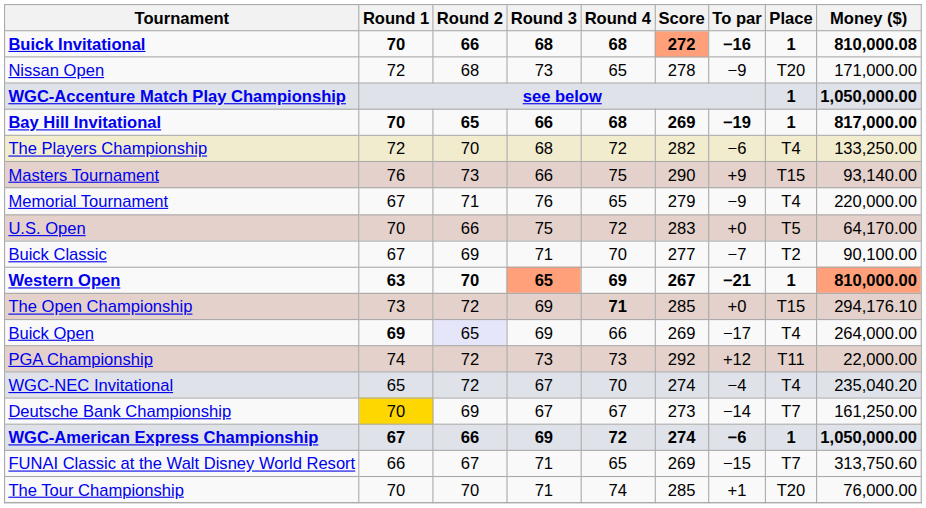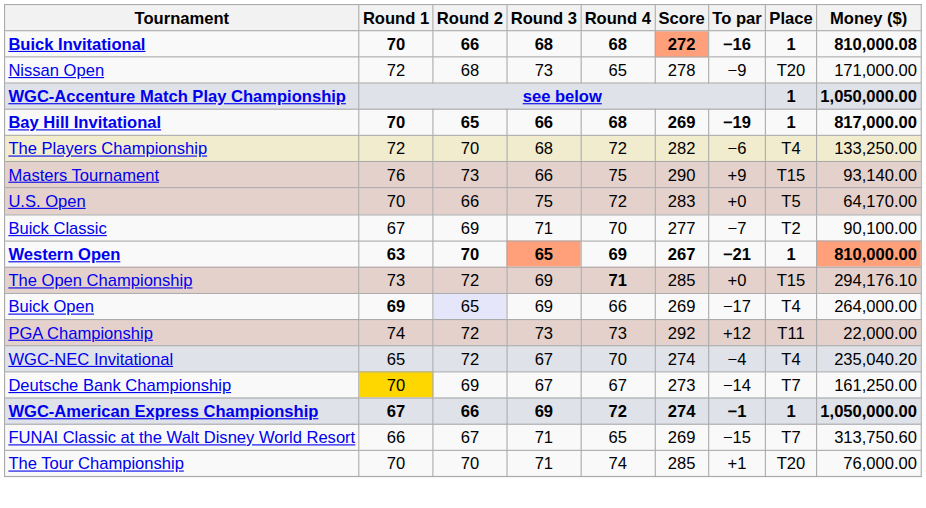- row: Memorial Tournament | 67 | 71 | 76 | 65 | 279 | −9 | T4 | 220,000.00
WGC-American Express Championship | To par: −6 -> −1
